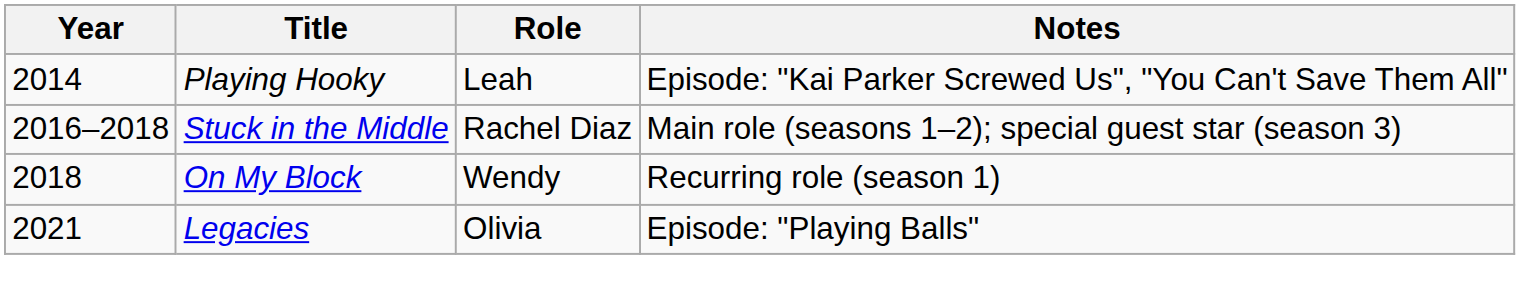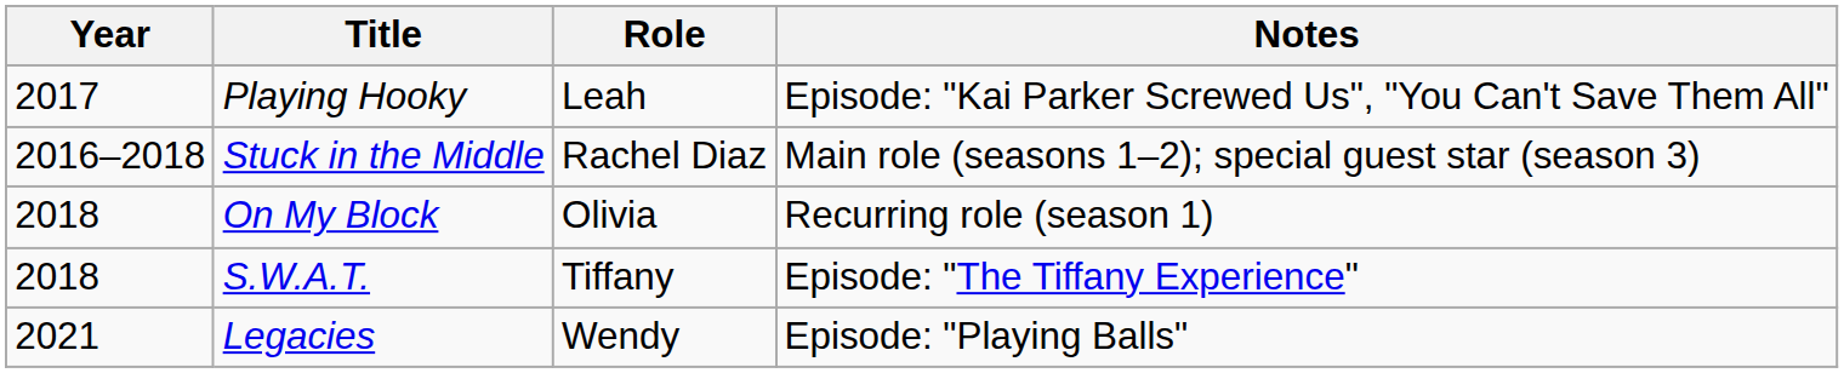Playing Hooky | Year: 2014 -> 2017
On My Block | Role: Wendy -> Olivia
+ row: 2018 | S.W.A.T. | Tiffany | Episode: "The Tiffany Experience"
Legacies | Role: Olivia -> Wendy
